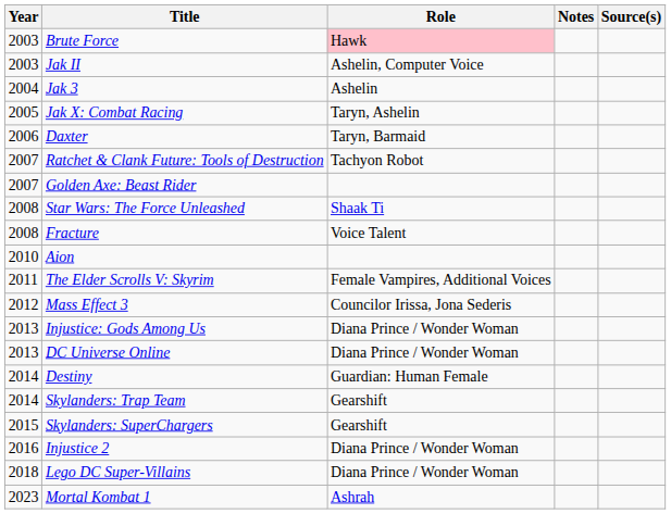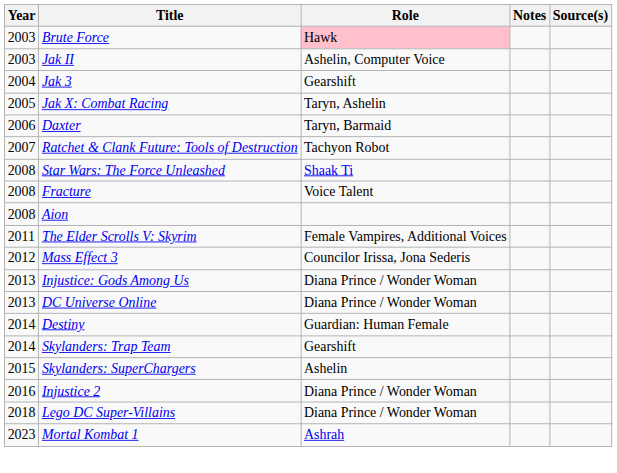Jak 3 | Role: Ashelin -> Gearshift
- row: 2007 | Golden Axe: Beast Rider
Aion | Year: 2010 -> 2008
Skylanders: SuperChargers | Role: Gearshift -> Ashelin
